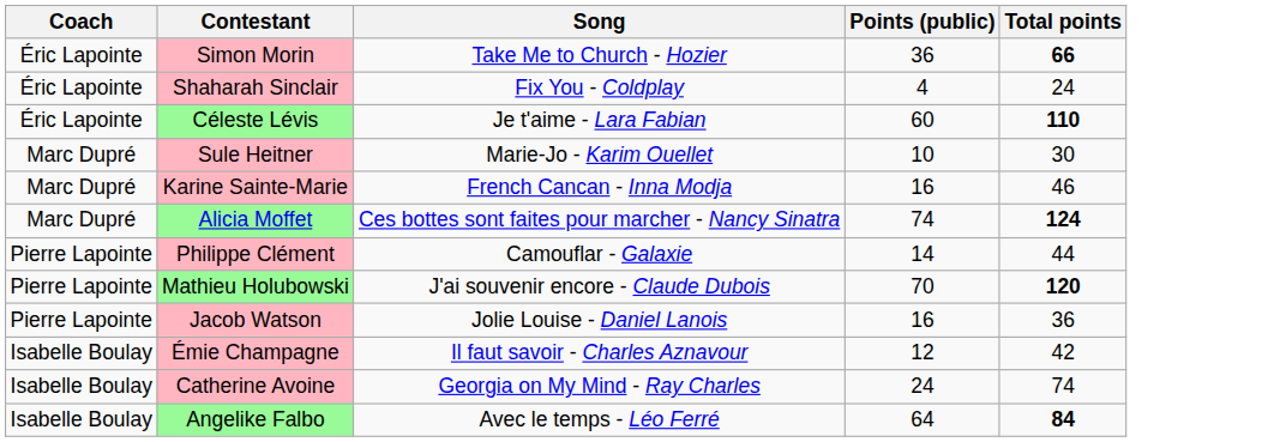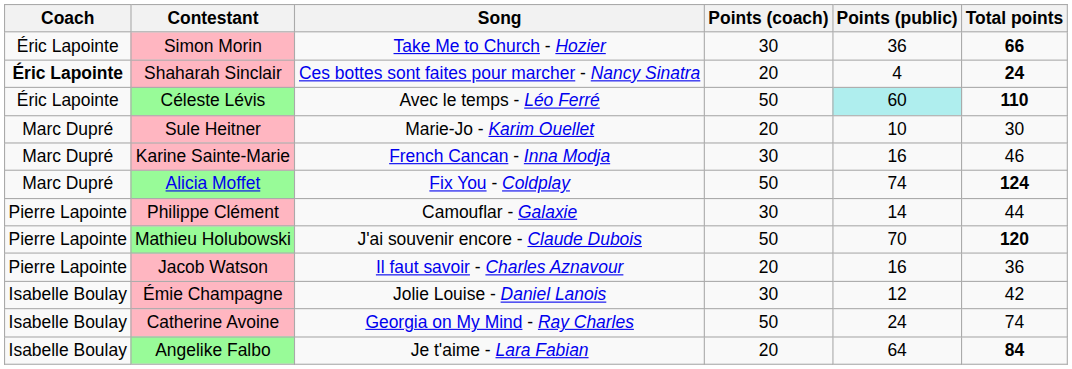+ column: Points (coach) | 30 | 20 | 50 | 20 | 30 | 50 | 30 | 50 | 20 | 30 | 50 | 20
Shaharah Sinclair | Coach: normal -> bold
Shaharah Sinclair | Song: Fix You - Coldplay -> Ces bottes sont faites pour marcher - Nancy Sinatra
Shaharah Sinclair | Total points: normal -> bold
Céleste Lévis | Song: Je t'aime - Lara Fabian -> Avec le temps - Léo Ferré
Céleste Lévis | Points (public): no background -> paleturquoise background
Alicia Moffet | Song: Ces bottes sont faites pour marcher - Nancy Sinatra -> Fix You - Coldplay
Jacob Watson | Song: Jolie Louise - Daniel Lanois -> Il faut savoir - Charles Aznavour
Émie Champagne | Song: Il faut savoir - Charles Aznavour -> Jolie Louise - Daniel Lanois
Angelike Falbo | Song: Avec le temps - Léo Ferré -> Je t'aime - Lara Fabian
